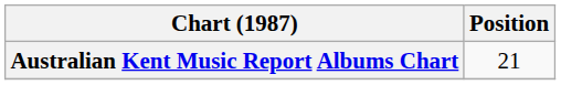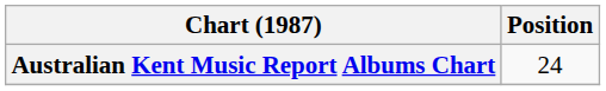Australian Kent Music Report Albums Chart | Position: 21 -> 24
